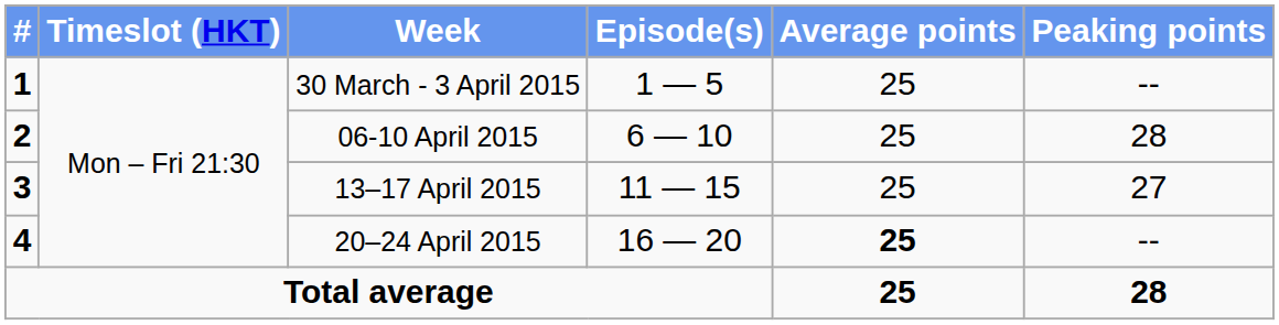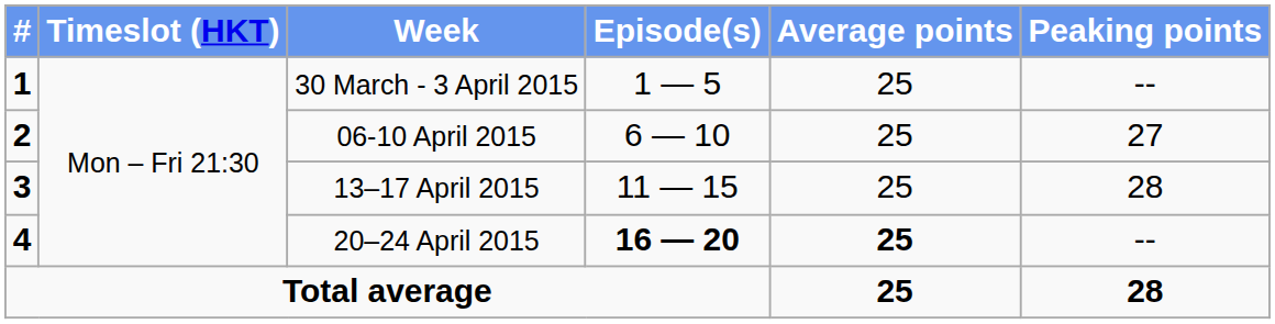06-10 April 2015 | Peaking points: 28 -> 27
13–17 April 2015 | Peaking points: 27 -> 28
20–24 April 2015 | Episode(s): normal -> bold
